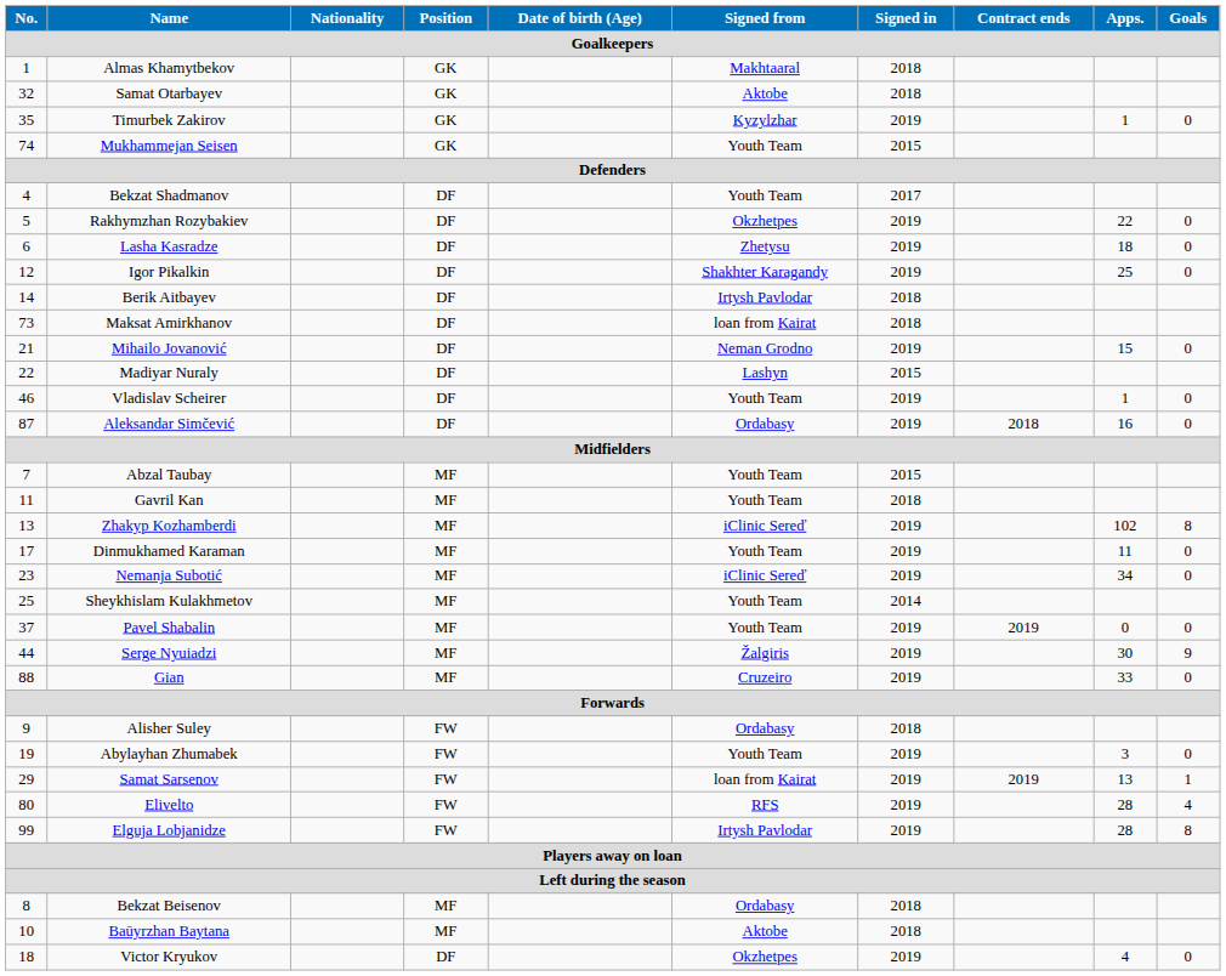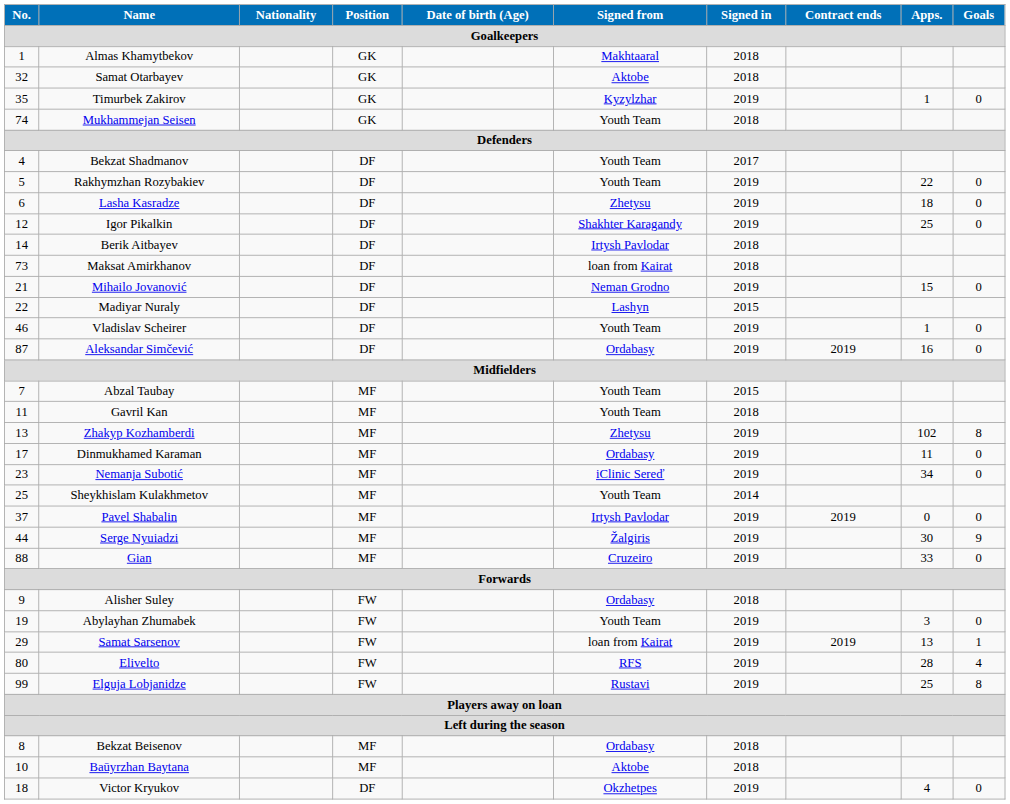Mukhammejan Seisen | Signed in: 2015 -> 2018
Rakhymzhan Rozybakiev | Signed from: Okzhetpes -> Youth Team
Aleksandar Simčević | Contract ends: 2018 -> 2019
Zhakyp Kozhamberdi | Signed from: iClinic Sereď -> Zhetysu
Dinmukhamed Karaman | Signed from: Youth Team -> Ordabasy
Pavel Shabalin | Signed from: Youth Team -> Irtysh Pavlodar
Elguja Lobjanidze | Signed from: Irtysh Pavlodar -> Rustavi
Elguja Lobjanidze | Apps.: 28 -> 25
